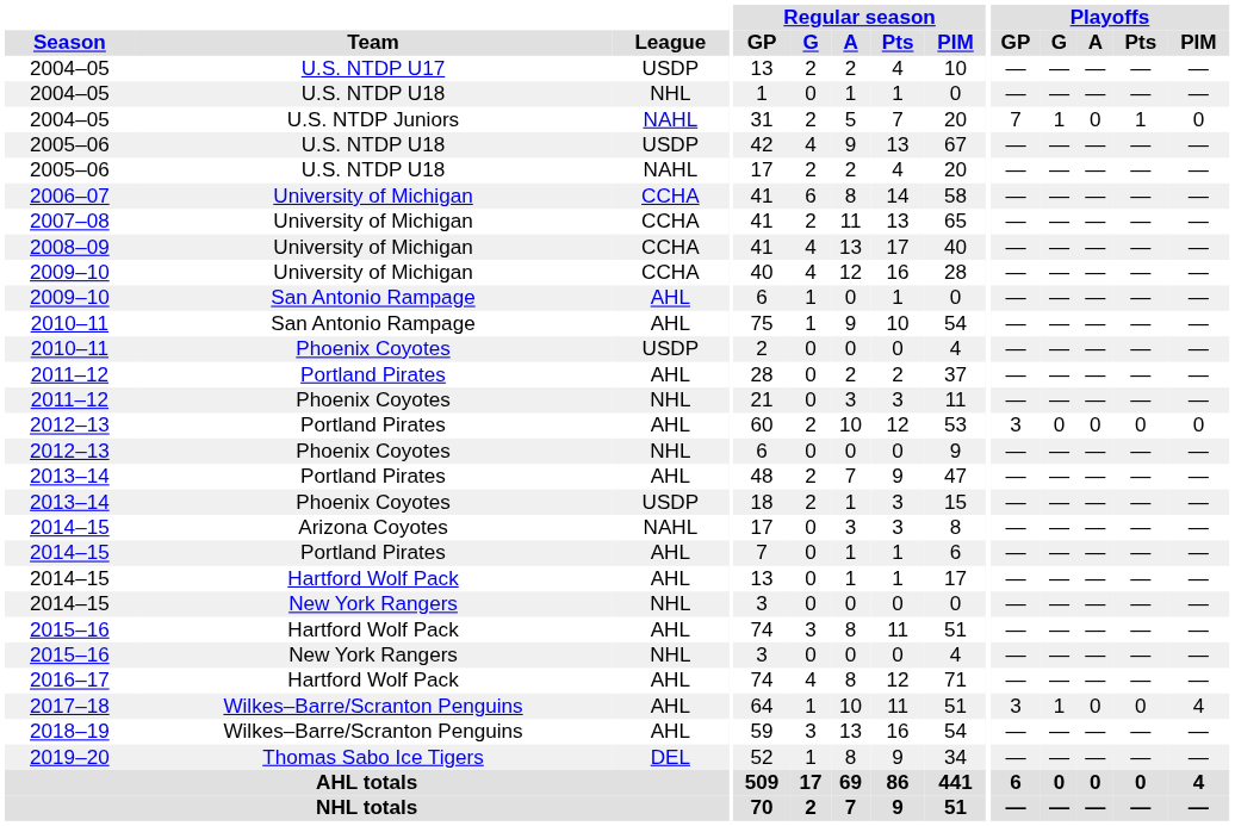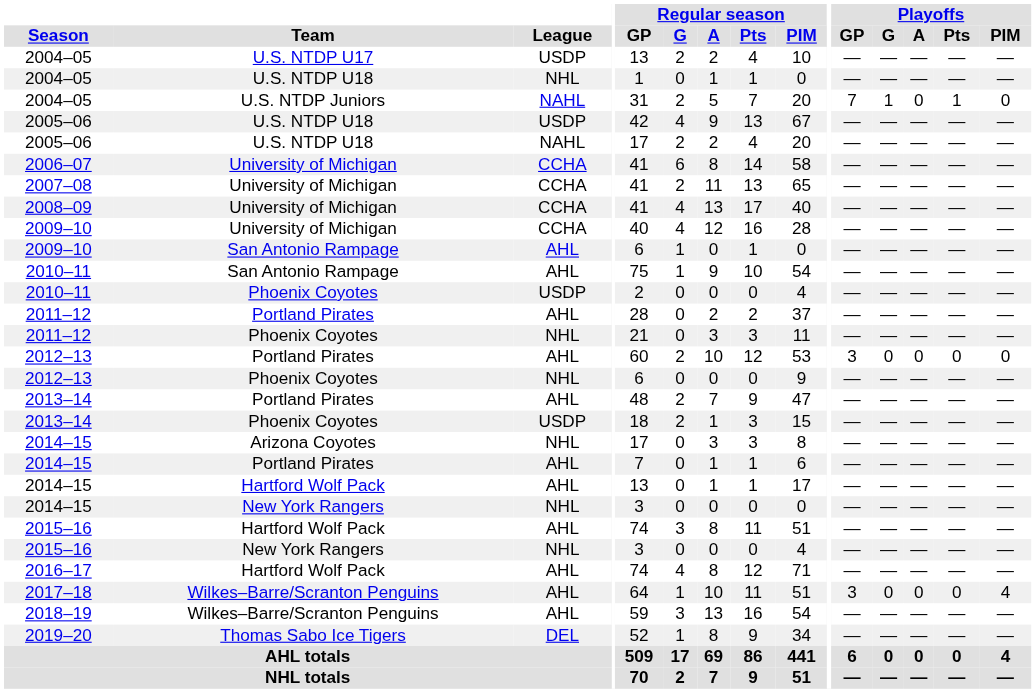2014–15 / Arizona Coyotes | League: NAHL -> NHL
2017–18 | Playoffs / G: 1 -> 0
